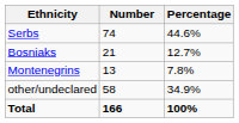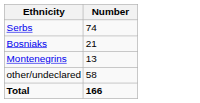- column: Percentage | 44.6% | 12.7% | 7.8% | 34.9% | 100%
